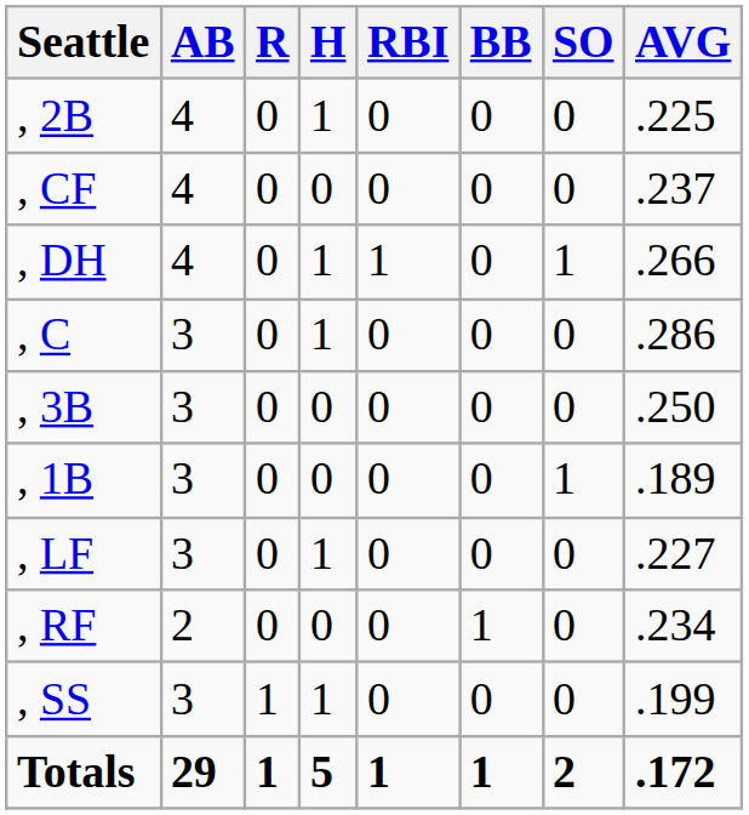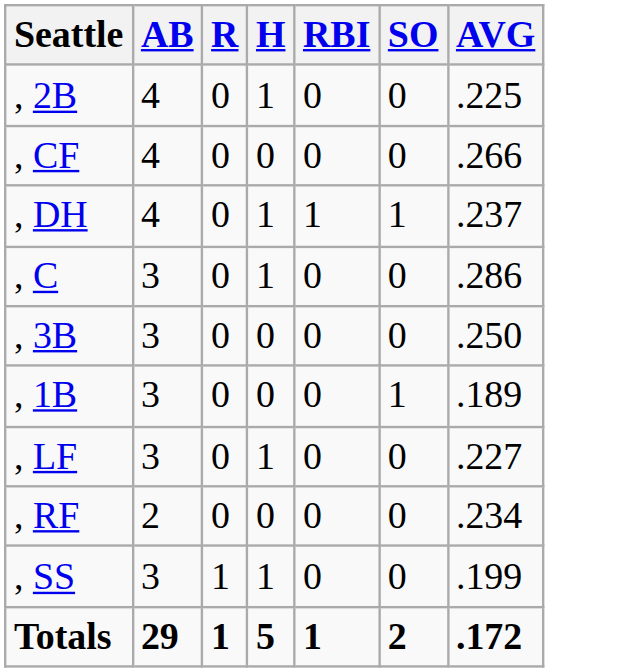- column: BB | 0 | 0 | 0 | 0 | 0 | 0 | 0 | 1 | 0 | 1
, CF | AVG: .237 -> .266
, DH | AVG: .266 -> .237
